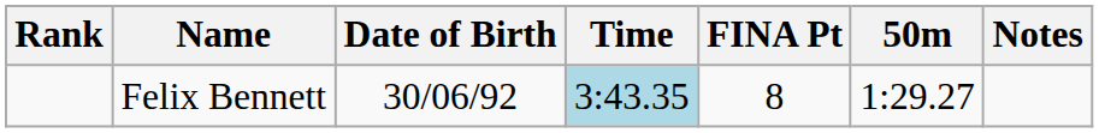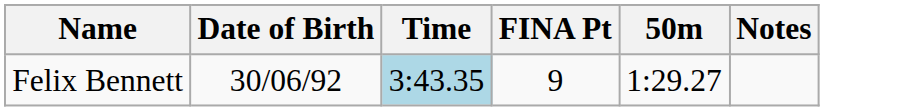- column: Rank
Felix Bennett | FINA Pt: 8 -> 9
